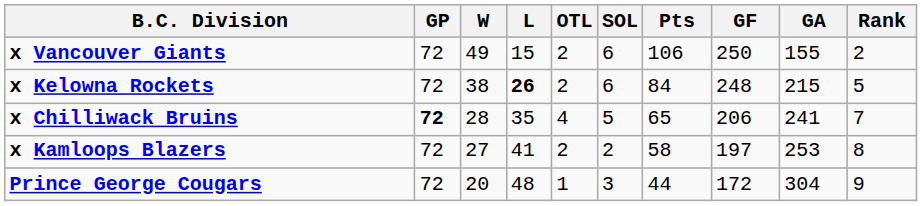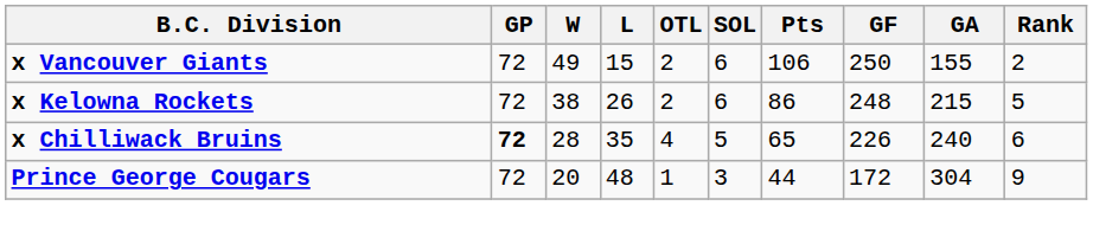x Kelowna Rockets | L: bold -> normal
x Kelowna Rockets | Pts: 84 -> 86
x Chilliwack Bruins | GF: 206 -> 226
x Chilliwack Bruins | GA: 241 -> 240
x Chilliwack Bruins | Rank: 7 -> 6
- row: x Kamloops Blazers | 72 | 27 | 41 | 2 | 2 | 58 | 197 | 253 | 8
